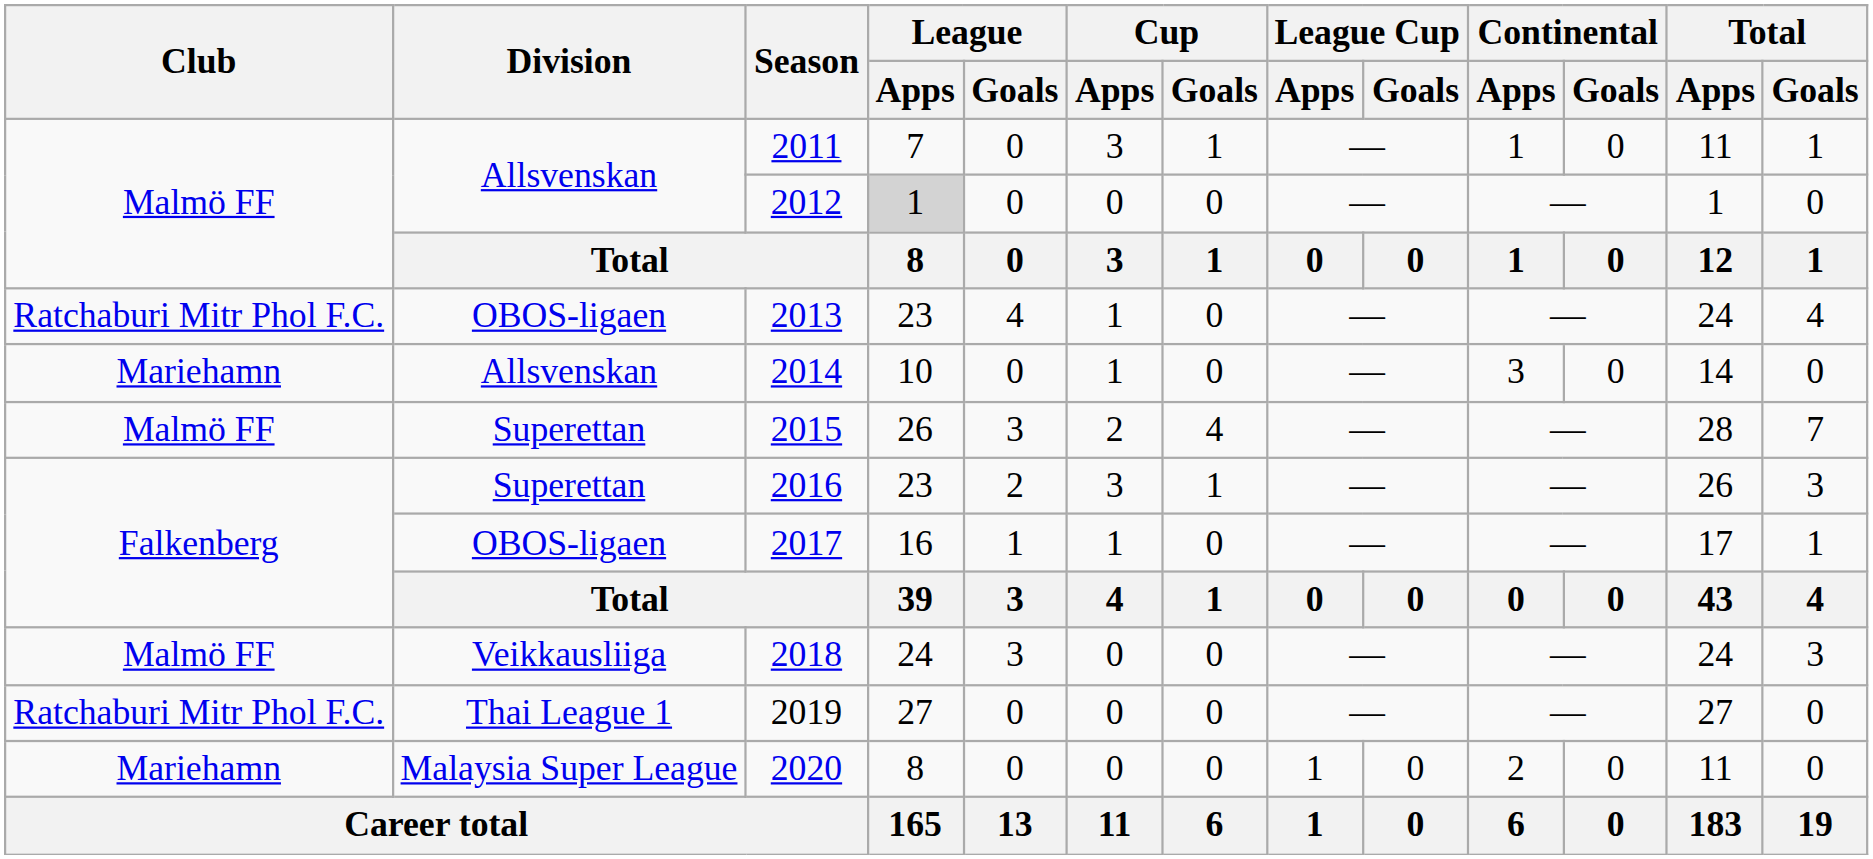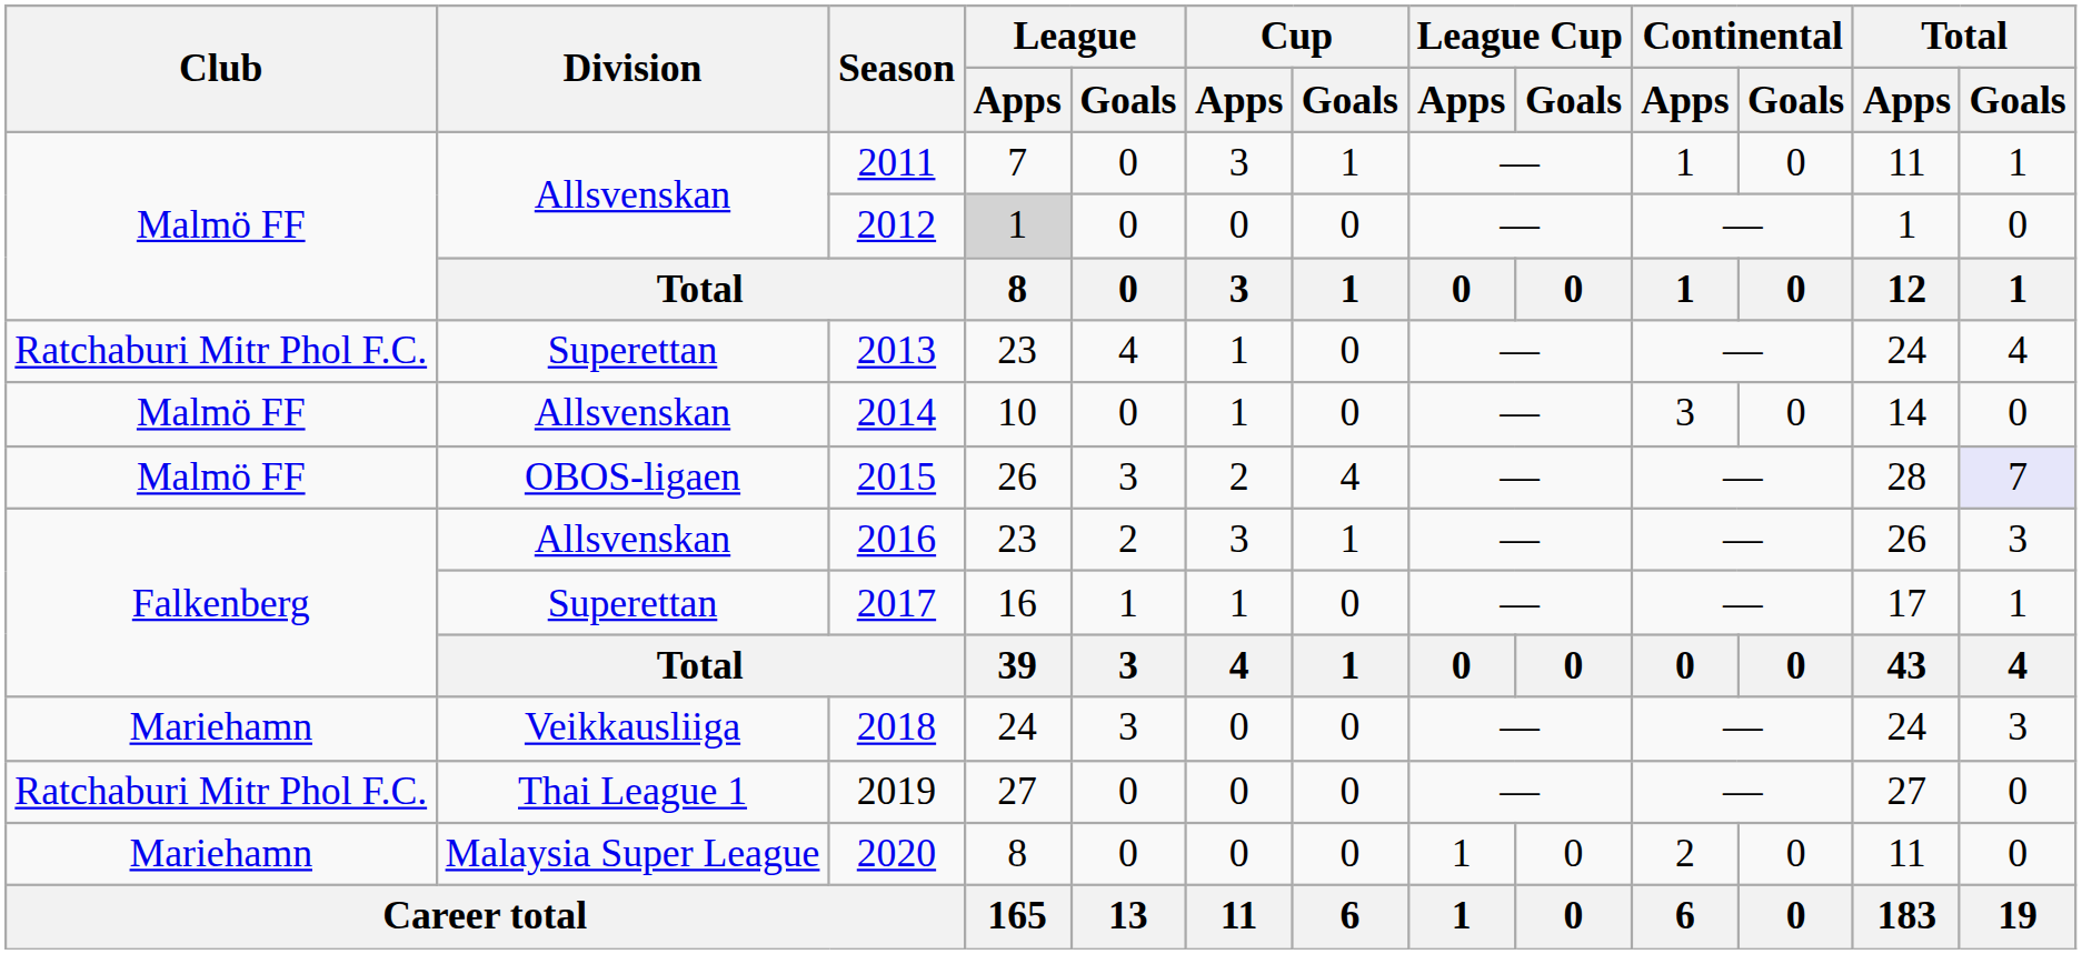2013 | Division: OBOS-ligaen -> Superettan
2014 | Club: Mariehamn -> Malmö FF
2015 | Division: Superettan -> OBOS-ligaen
2015 | Total / Goals: no background -> lavender background
2016 | Division: Superettan -> Allsvenskan
2017 | Division: OBOS-ligaen -> Superettan
2018 | Club: Malmö FF -> Mariehamn
